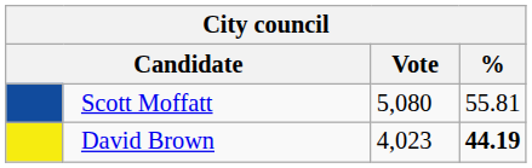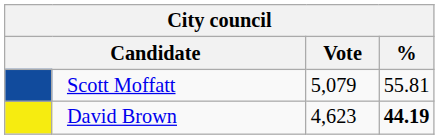Scott Moffatt | Vote: 5,080 -> 5,079
David Brown | Vote: 4,023 -> 4,623
